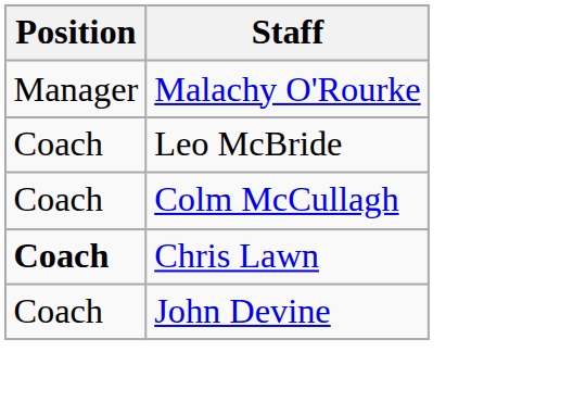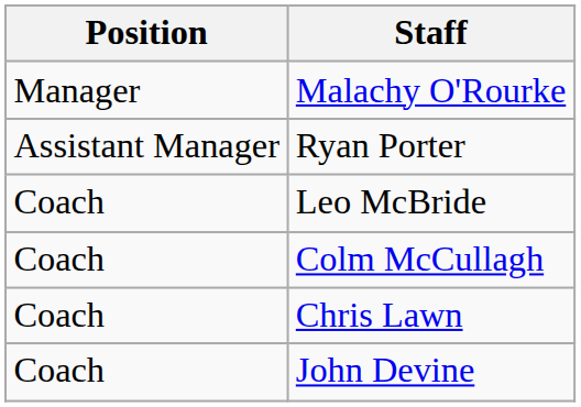+ row: Assistant Manager | Ryan Porter
Chris Lawn | Position: bold -> normal
